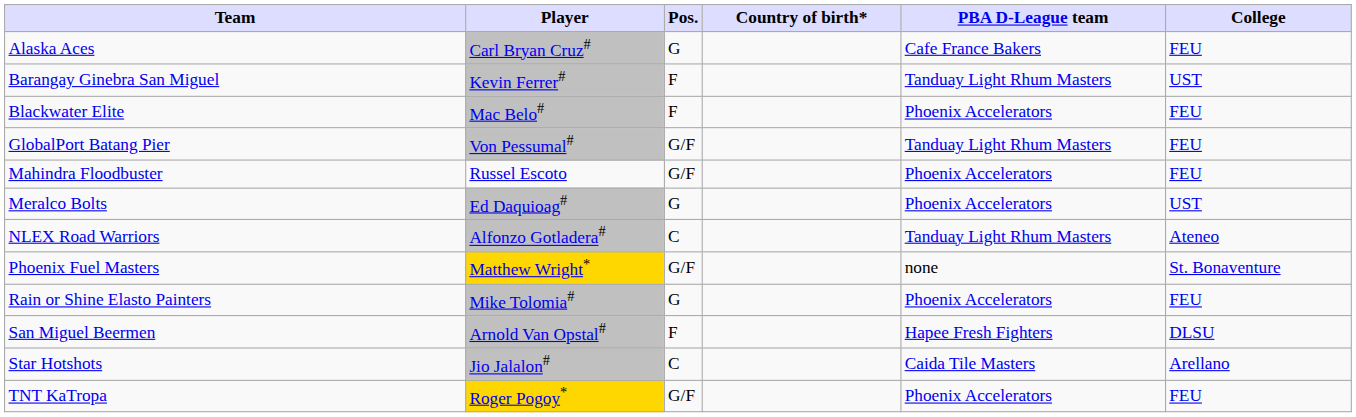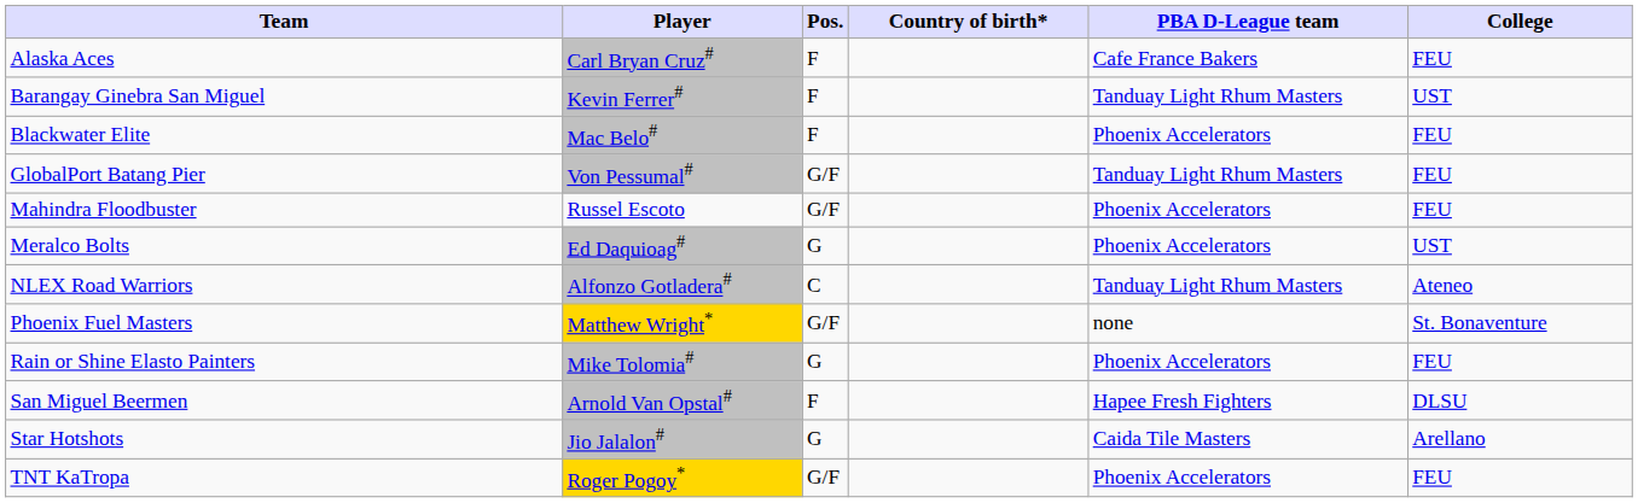Alaska Aces | Pos.: G -> F
Star Hotshots | Pos.: C -> G
